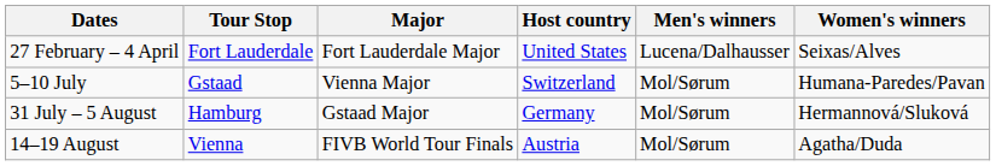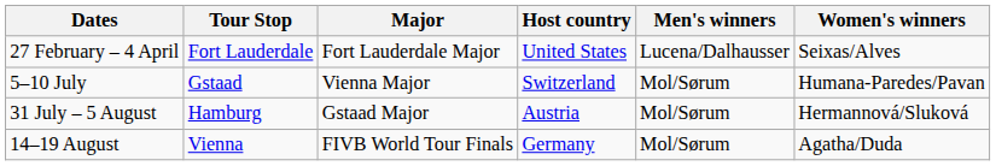31 July – 5 August | Host country: Germany -> Austria
14–19 August | Host country: Austria -> Germany
